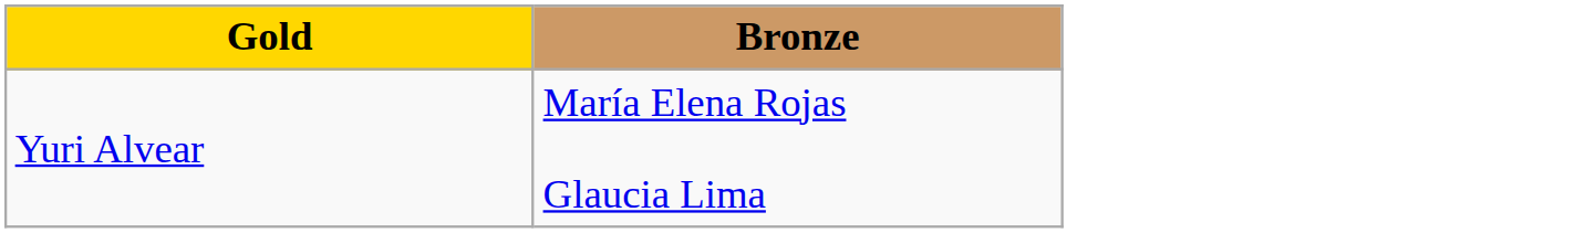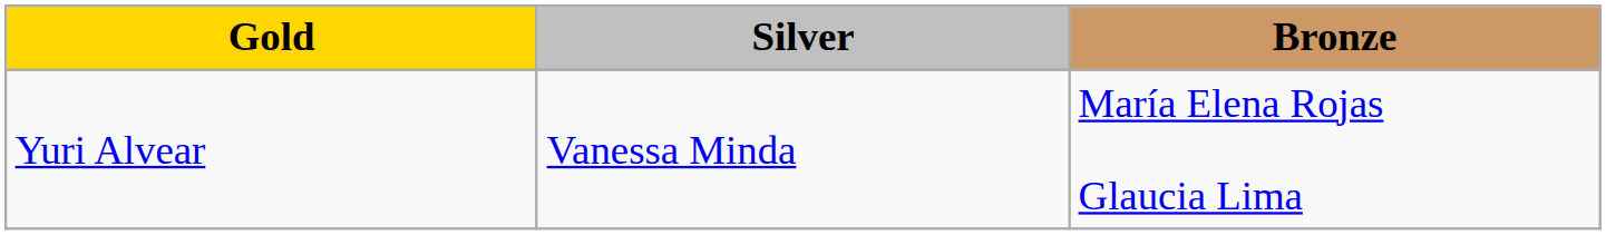+ column: Silver | Vanessa Minda
